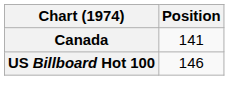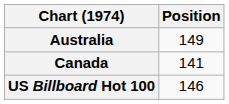+ row: Australia | 149
